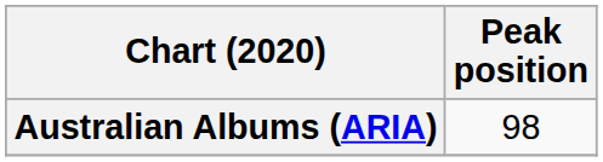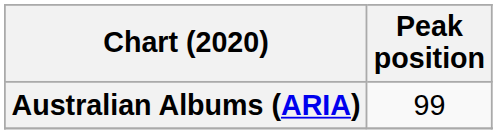Australian Albums (ARIA) | Peak position: 98 -> 99
